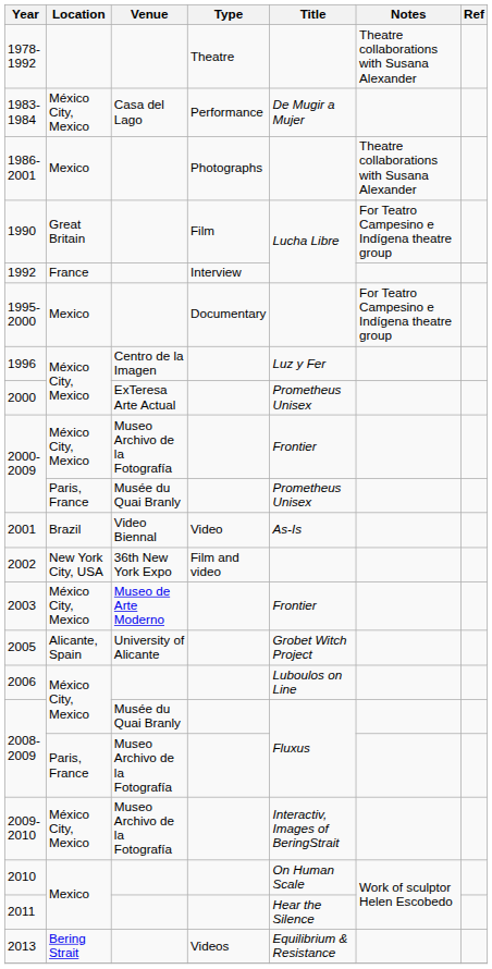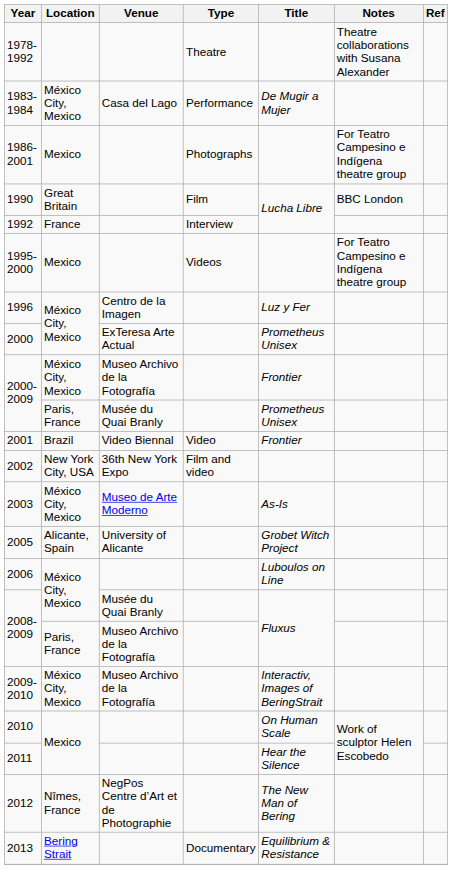1986-2001 | Notes: Theatre collaborations with Susana Alexander -> For Teatro Campesino e Indígena theatre group
1990 | Notes: For Teatro Campesino e Indígena theatre group -> BBC London
1995-2000 | Type: Documentary -> Videos
2001 | Title: As-Is -> Frontier
2003 | Title: Frontier -> As-Is
+ row: 2012 | Nîmes, France | NegPos Centre d’Art et de Photographie | The New Man of Bering
2013 | Type: Videos -> Documentary
